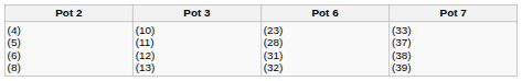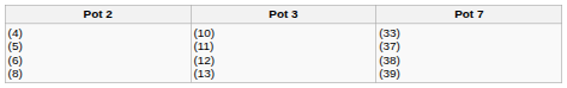- column: Pot 6 | (23) (28) (31) (32)
